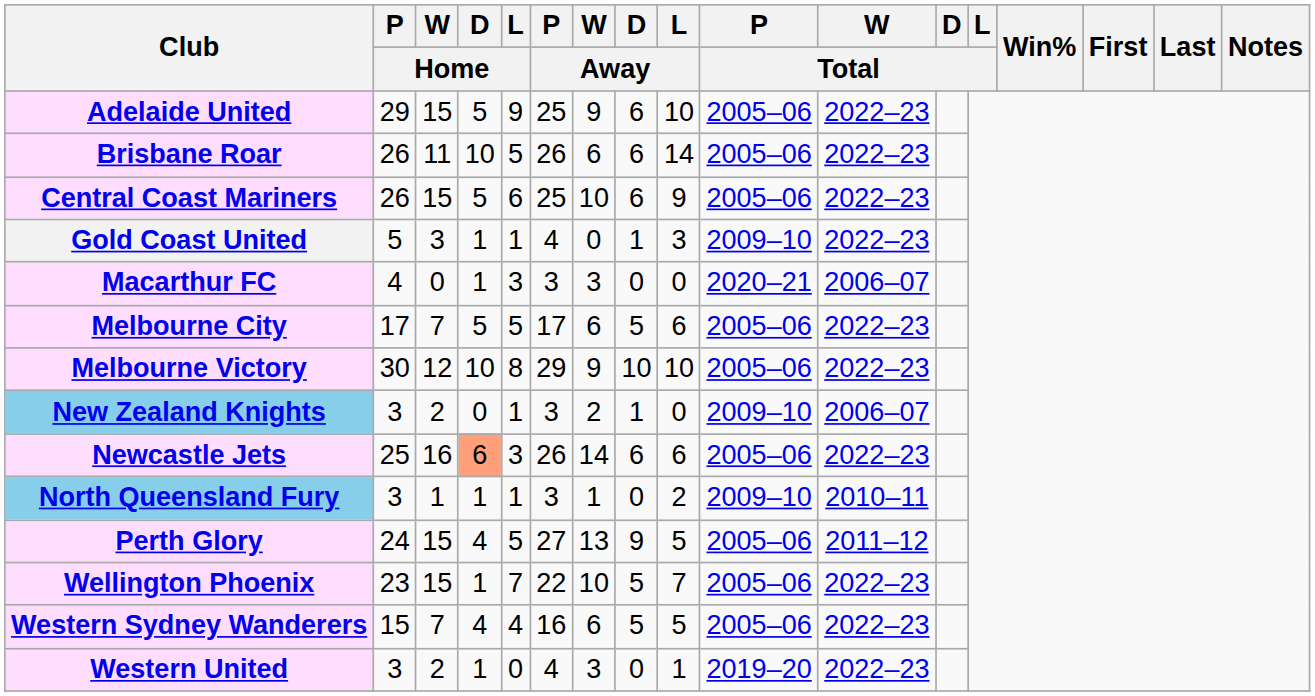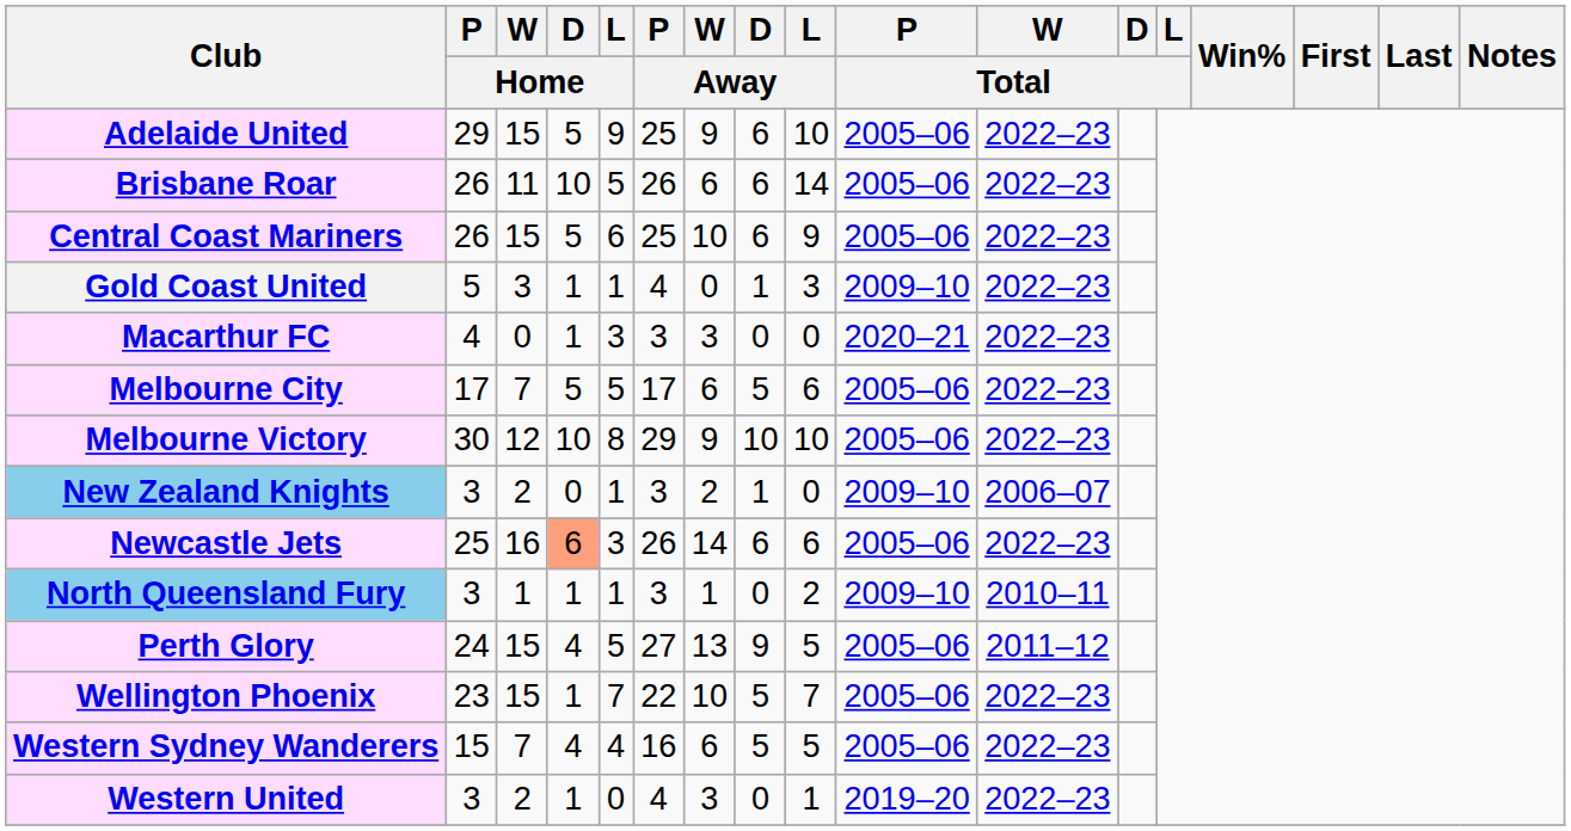Macarthur FC | W / Total: 2006–07 -> 2022–23
